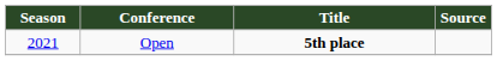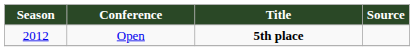Open | Season: 2021 -> 2012
